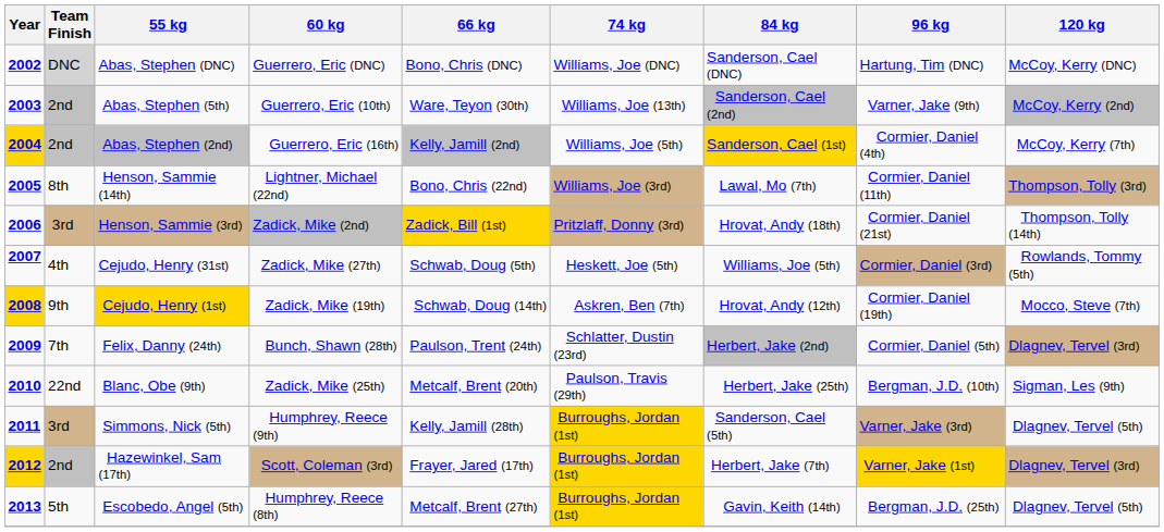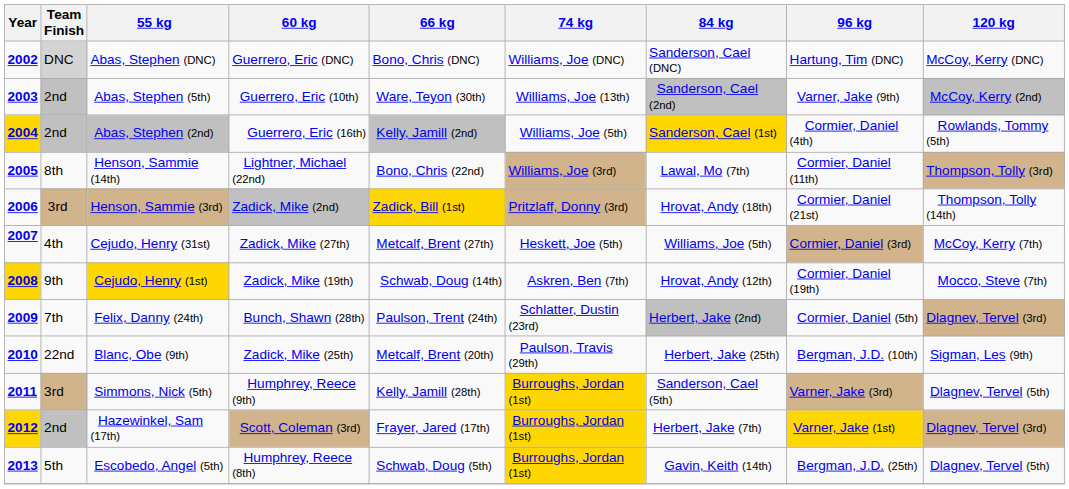Abas, Stephen (2nd) | 120 kg: McCoy, Kerry (7th) -> Rowlands, Tommy (5th)
Cejudo, Henry (31st) | 66 kg: Schwab, Doug (5th) -> Metcalf, Brent (27th)
Cejudo, Henry (31st) | 120 kg: Rowlands, Tommy (5th) -> McCoy, Kerry (7th)
Escobedo, Angel (5th) | 66 kg: Metcalf, Brent (27th) -> Schwab, Doug (5th)
